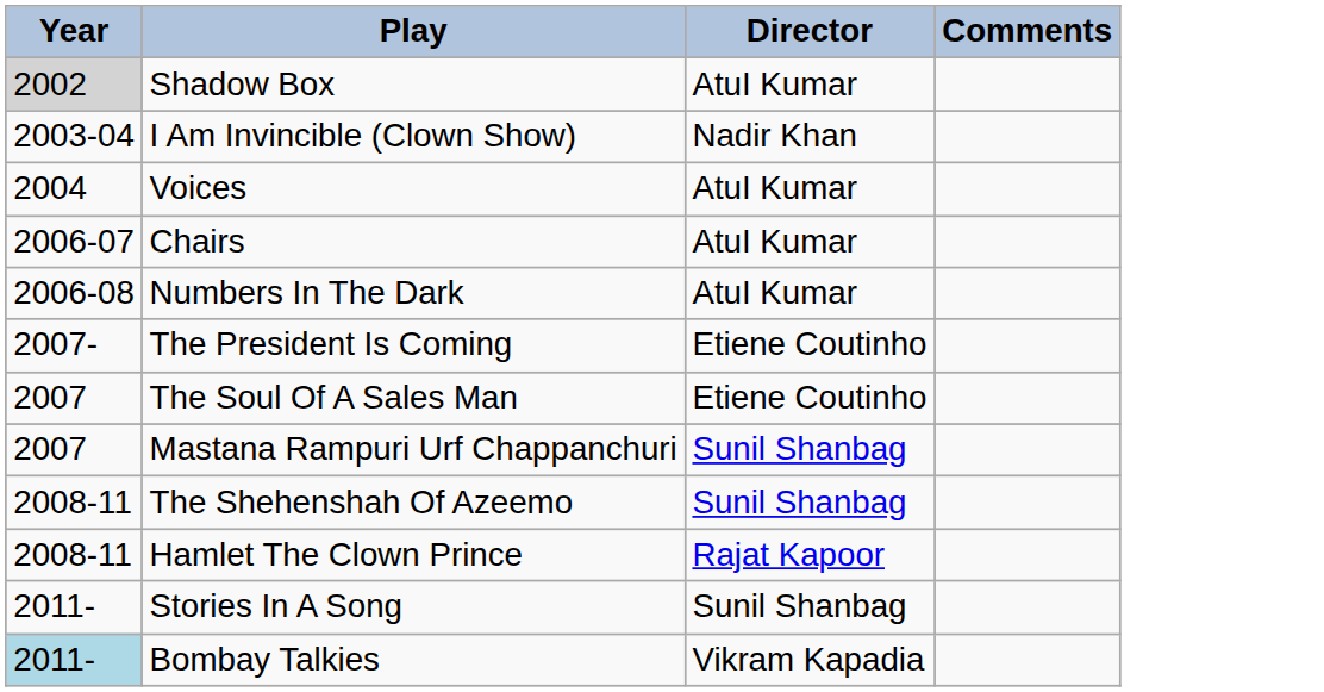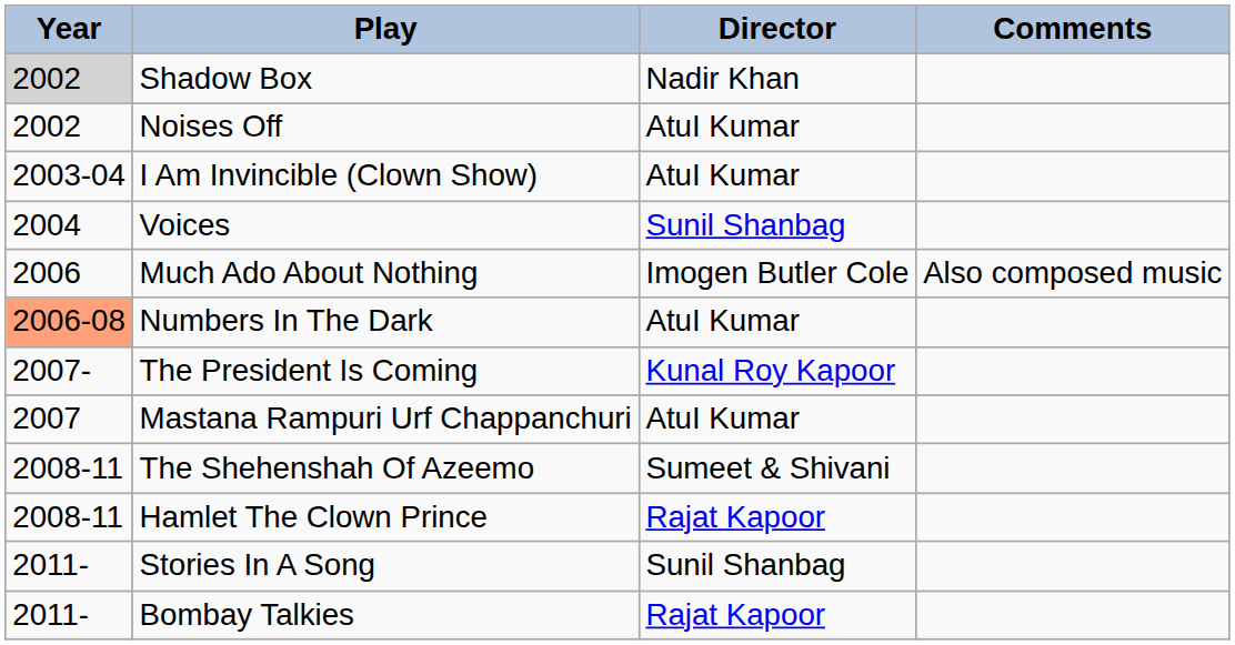Shadow Box | Director: AtuI Kumar -> Nadir Khan
+ row: 2002 | Noises Off | AtuI Kumar
I Am Invincible (Clown Show) | Director: Nadir Khan -> AtuI Kumar
Voices | Director: AtuI Kumar -> Sunil Shanbag
+ row: 2006 | Much Ado About Nothing | Imogen Butler Cole | Also composed music
- row: 2006-07 | Chairs | AtuI Kumar
Numbers In The Dark | Year: no background -> lightsalmon background
The President Is Coming | Director: Etiene Coutinho -> Kunal Roy Kapoor
- row: 2007 | The Soul Of A Sales Man | Etiene Coutinho
Mastana Rampuri Urf Chappanchuri | Director: Sunil Shanbag -> AtuI Kumar
The Shehenshah Of Azeemo | Director: Sunil Shanbag -> Sumeet & Shivani
Bombay Talkies | Year: lightblue background -> no background
Bombay Talkies | Director: Vikram Kapadia -> Rajat Kapoor
